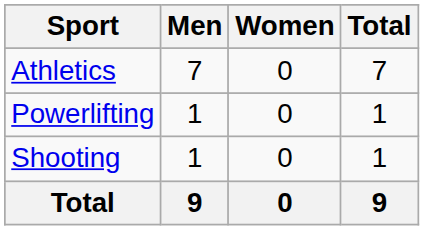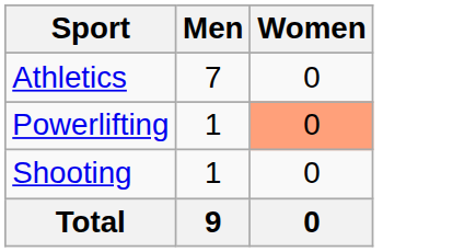- column: Total | 7 | 1 | 1 | 9
Powerlifting | Women: no background -> lightsalmon background
